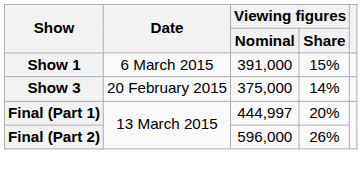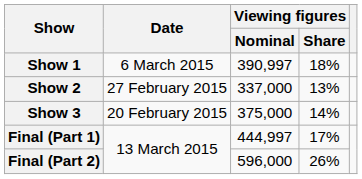Show 1 | Viewing figures / Nominal: 391,000 -> 390,997
Show 1 | Viewing figures / Share: 15% -> 18%
+ row: Show 2 | 27 February 2015 | 337,000 | 13%
Final (Part 1) | Viewing figures / Share: 20% -> 17%
